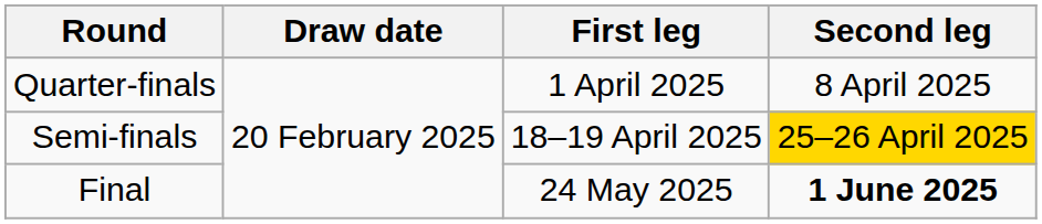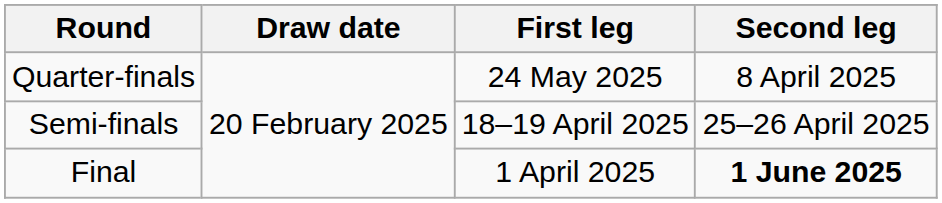Quarter-finals | First leg: 1 April 2025 -> 24 May 2025
Semi-finals | Second leg: gold background -> no background
Final | First leg: 24 May 2025 -> 1 April 2025
